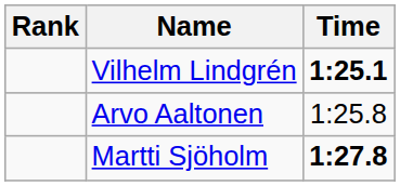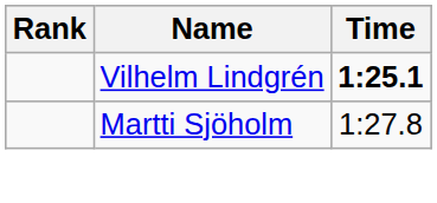- row: Arvo Aaltonen | 1:25.8
Martti Sjöholm | Time: bold -> normal
